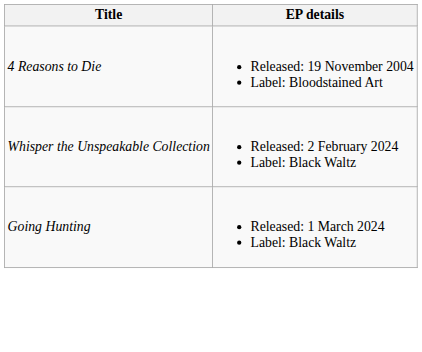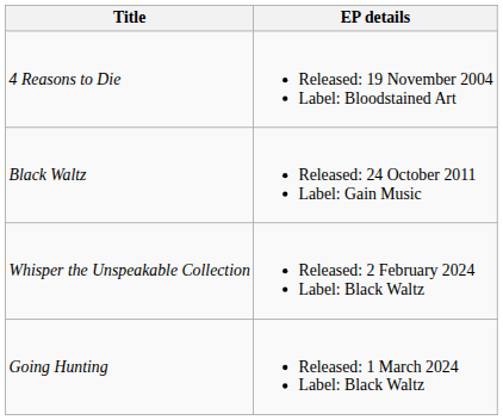+ row: Black Waltz | Released: 24 October 2011 Label: Gain Music
